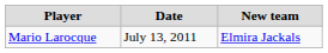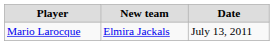columns swapped: New team <-> Date
